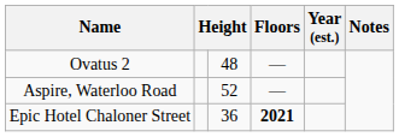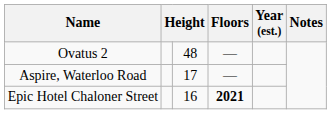Aspire, Waterloo Road | column 3: 52 -> 17
Epic Hotel Chaloner Street | column 3: 36 -> 16
